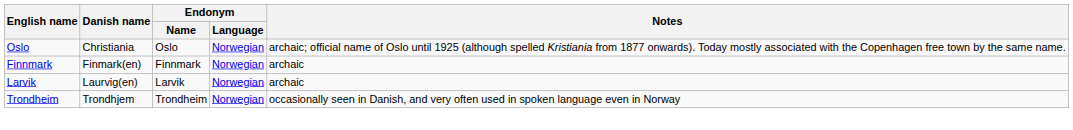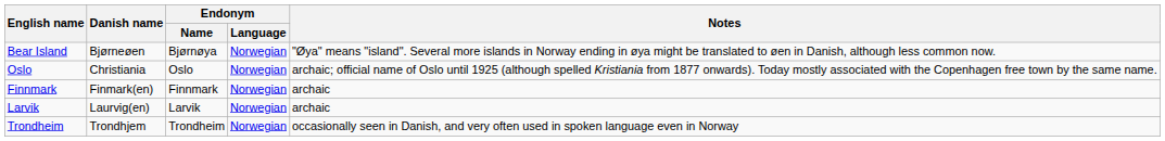+ row: Bear Island | Bjørneøen | Bjørnøya | Norwegian | "Øya" means "island". Several more islands in Norway ending in øya might be translated to øen in Danish, although less common now.
